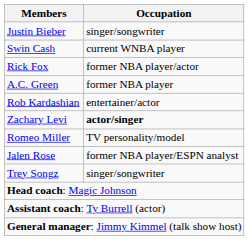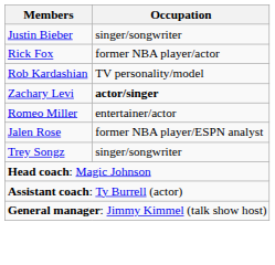- row: Swin Cash | current WNBA player
- row: A.C. Green | former NBA player
Rob Kardashian | Occupation: entertainer/actor -> TV personality/model
Romeo Miller | Occupation: TV personality/model -> entertainer/actor
